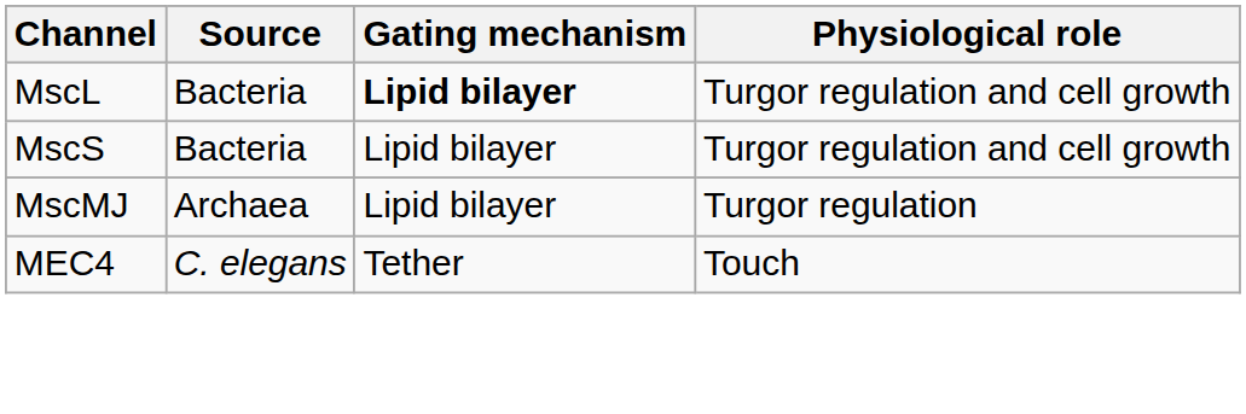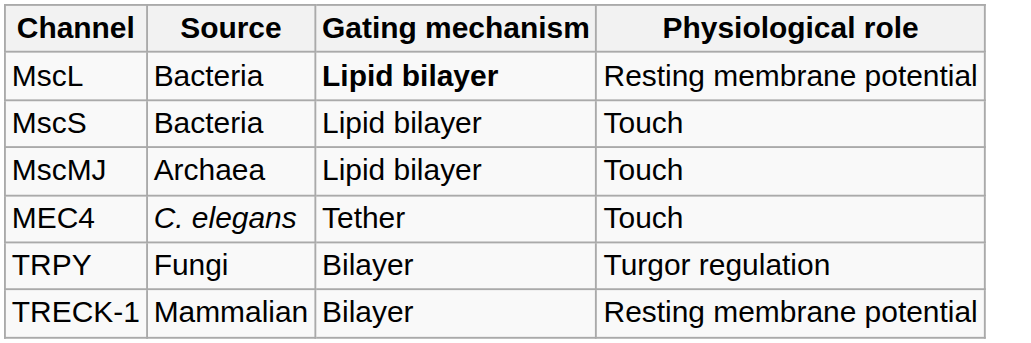MscL | Physiological role: Turgor regulation and cell growth -> Resting membrane potential
MscS | Physiological role: Turgor regulation and cell growth -> Touch
MscMJ | Physiological role: Turgor regulation -> Touch
+ row: TRPY | Fungi | Bilayer | Turgor regulation
+ row: TRECK-1 | Mammalian | Bilayer | Resting membrane potential
